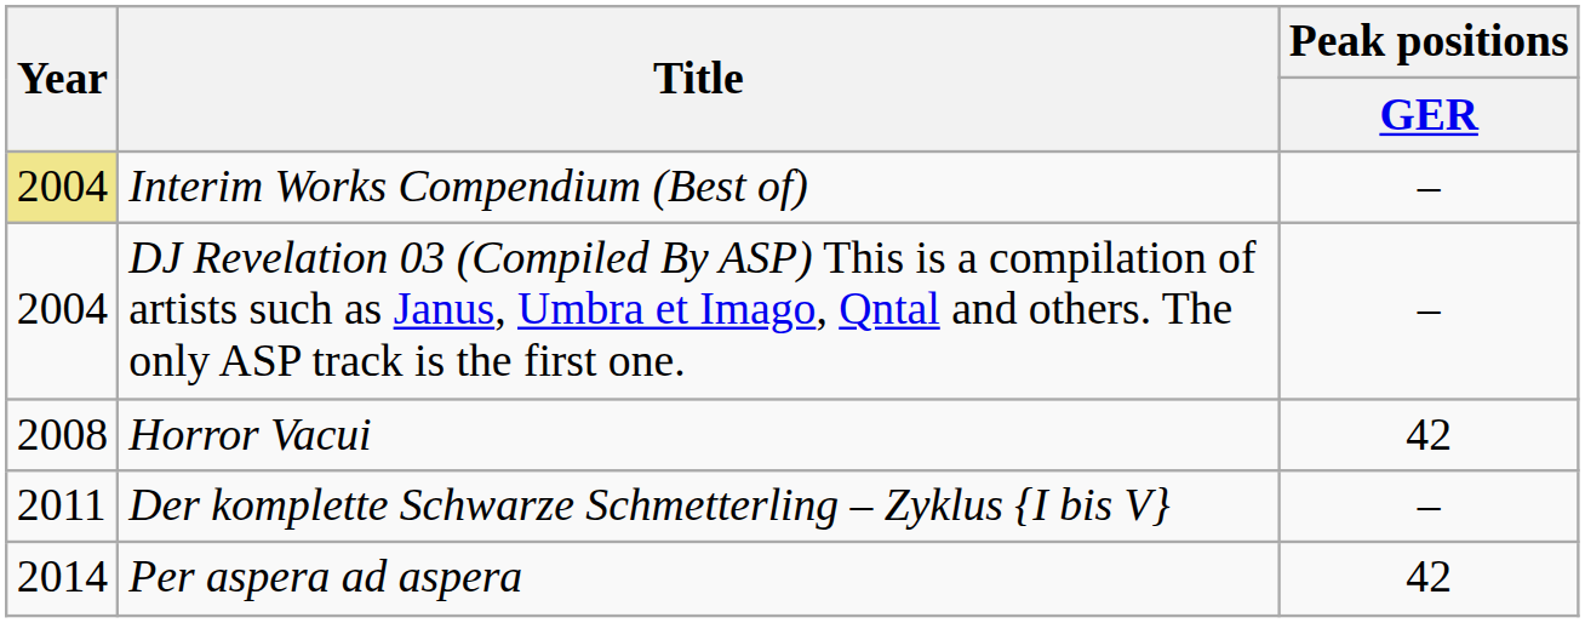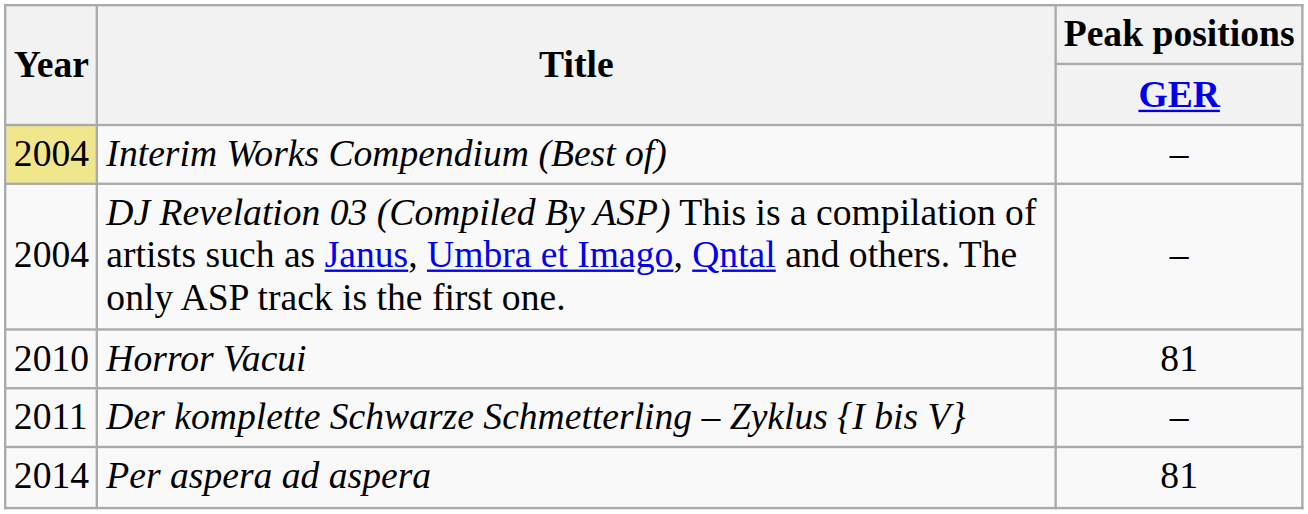Horror Vacui | Year: 2008 -> 2010
Horror Vacui | Peak positions / GER: 42 -> 81
Per aspera ad aspera | Peak positions / GER: 42 -> 81
